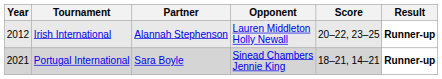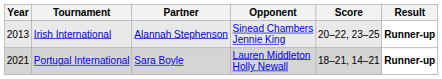Irish International | Year: 2012 -> 2013
Irish International | Opponent: Lauren Middleton Holly Newall -> Sinead Chambers Jennie King
Portugal International | Opponent: Sinead Chambers Jennie King -> Lauren Middleton Holly Newall
